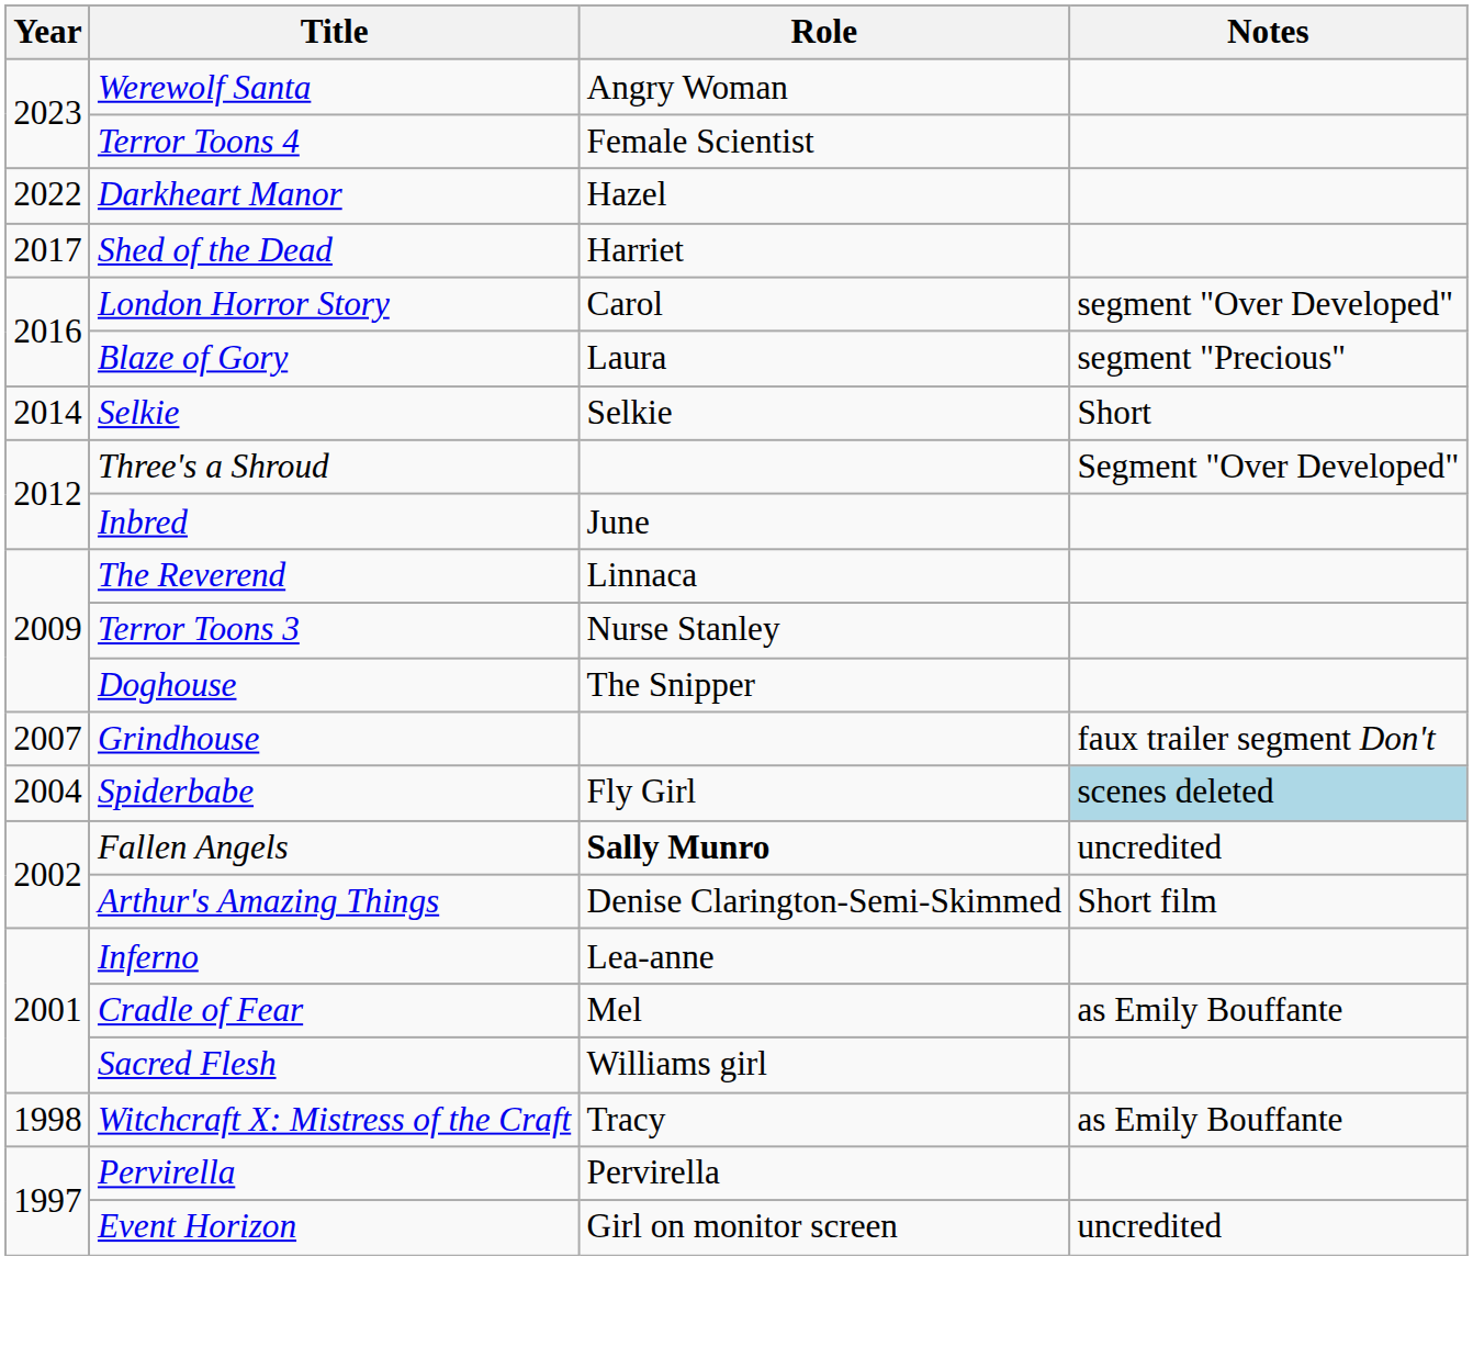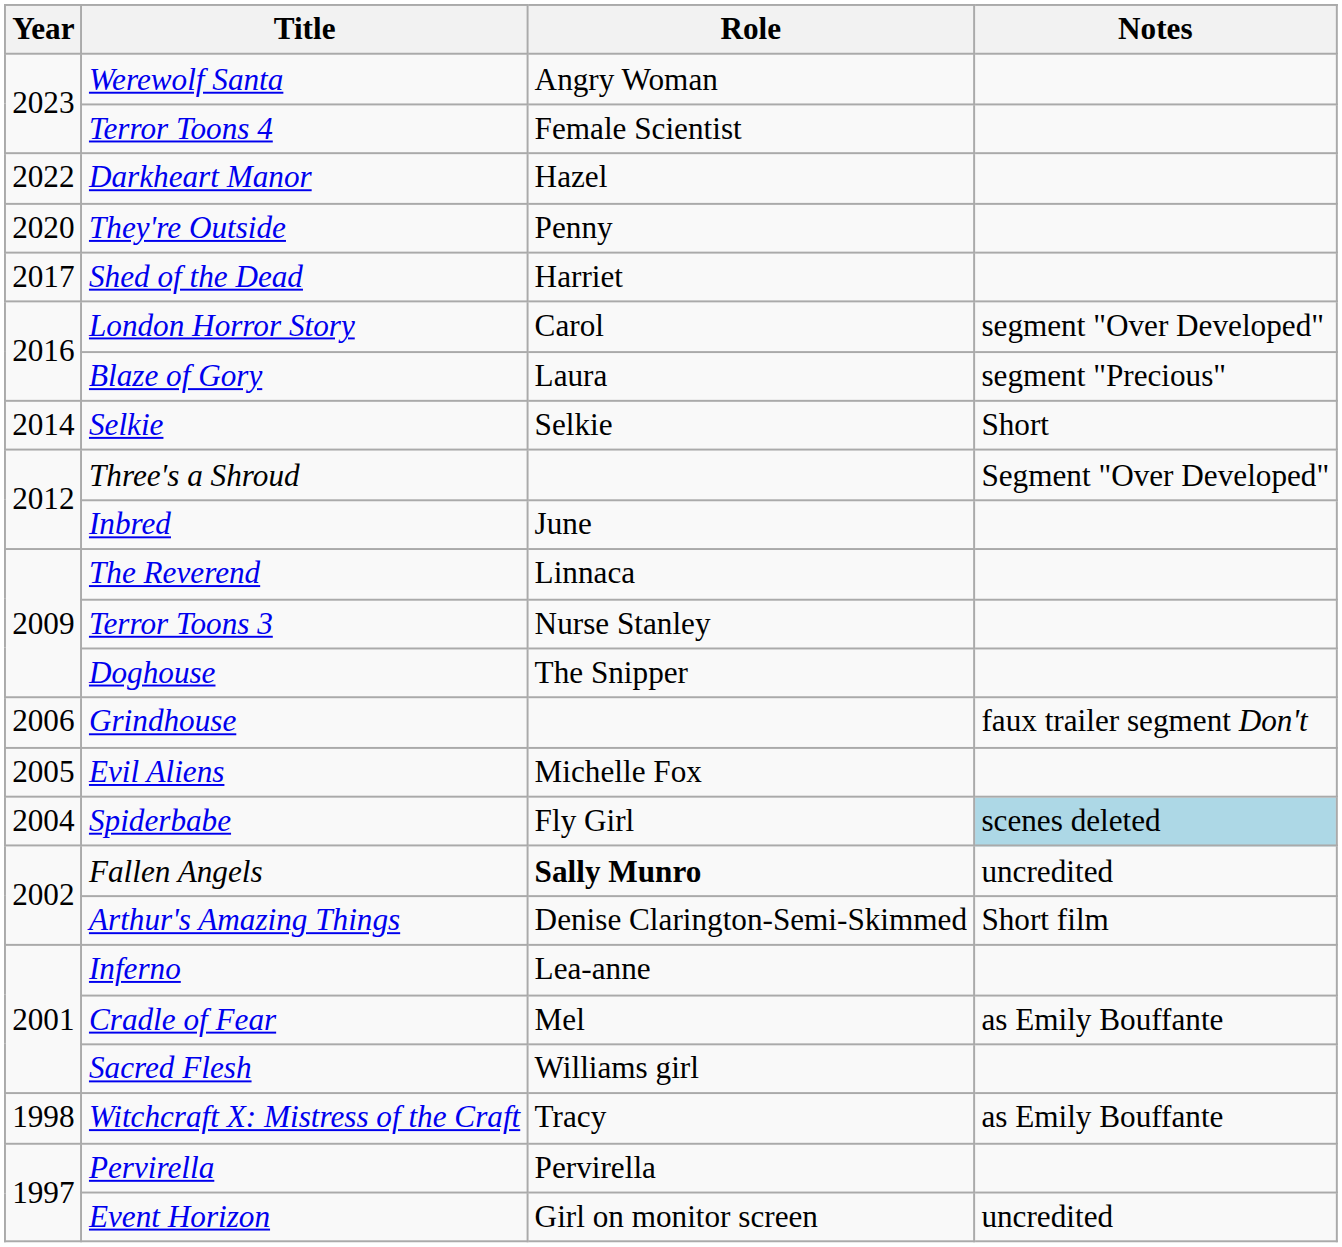+ row: 2020 | They're Outside | Penny
Grindhouse | Year: 2007 -> 2006
+ row: 2005 | Evil Aliens | Michelle Fox
